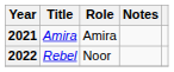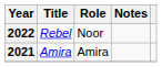rows swapped: 2021 <-> 2022
